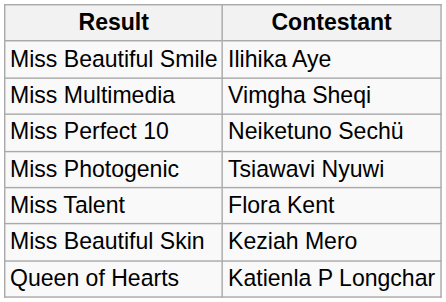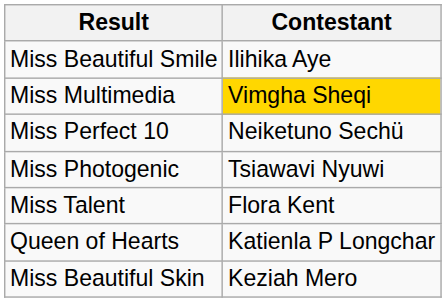Miss Multimedia | Contestant: no background -> gold background
rows swapped: Miss Beautiful Skin <-> Queen of Hearts
